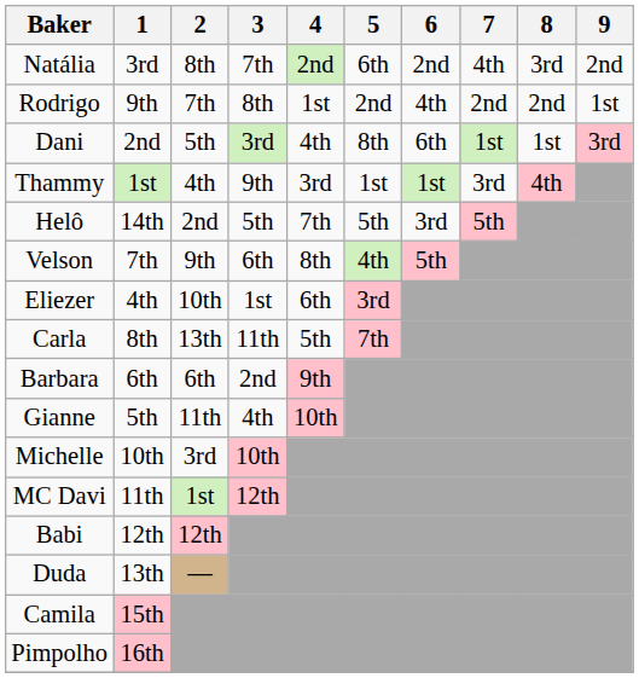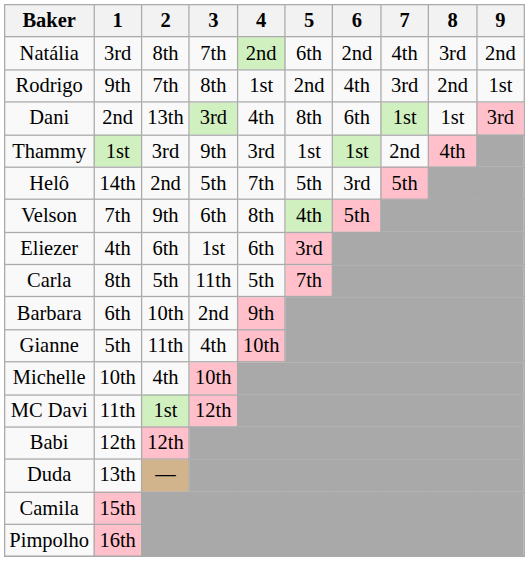Rodrigo | 7: 2nd -> 3rd
Dani | 2: 5th -> 13th
Thammy | 2: 4th -> 3rd
Thammy | 7: 3rd -> 2nd
Eliezer | 2: 10th -> 6th
Carla | 2: 13th -> 5th
Barbara | 2: 6th -> 10th
Michelle | 2: 3rd -> 4th
